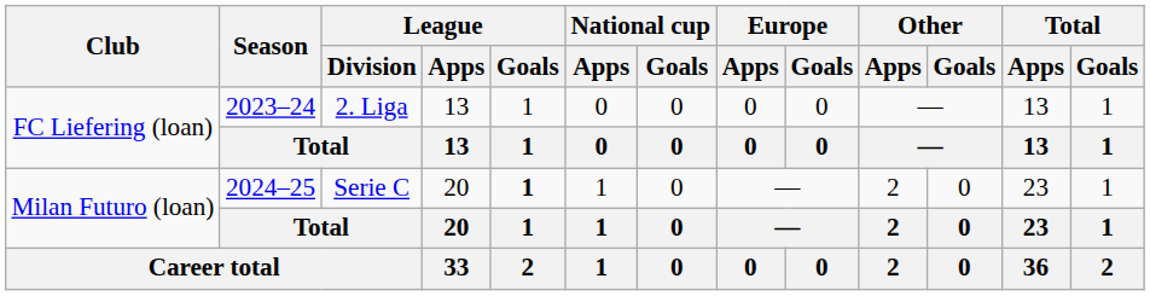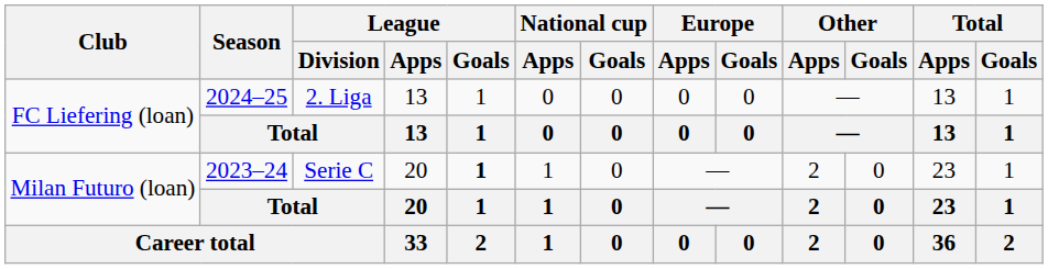FC Liefering (loan) / 2. Liga | Season: 2023–24 -> 2024–25
Milan Futuro (loan) / Serie C | Season: 2024–25 -> 2023–24
